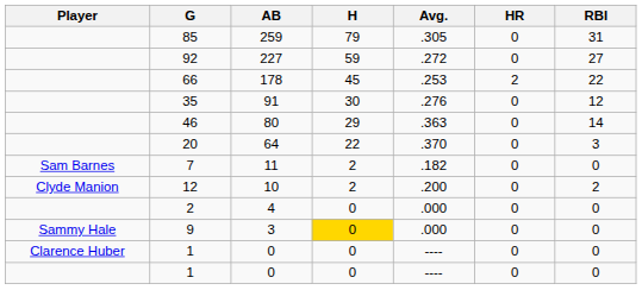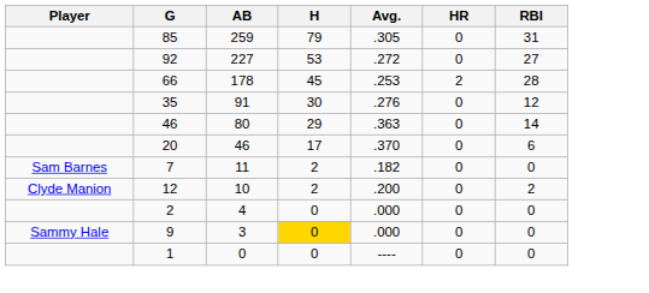92 | H: 59 -> 53
66 | RBI: 22 -> 28
20 | AB: 64 -> 46
20 | H: 22 -> 17
20 | RBI: 3 -> 6
- row: Clarence Huber | 1 | 0 | 0 | ---- | 0 | 0
